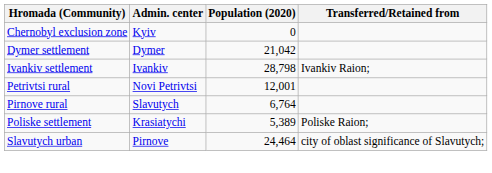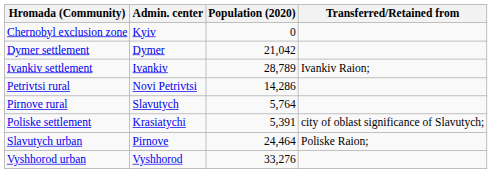Ivankiv settlement | Population (2020): 28,798 -> 28,789
Petrivtsi rural | Population (2020): 12,001 -> 14,286
Pirnove rural | Population (2020): 6,764 -> 5,764
Poliske settlement | Population (2020): 5,389 -> 5,391
Poliske settlement | Transferred/Retained from: Poliske Raion; -> city of oblast significance of Slavutych;
Slavutych urban | Transferred/Retained from: city of oblast significance of Slavutych; -> Poliske Raion;
+ row: Vyshhorod urban | Vyshhorod | 33,276
